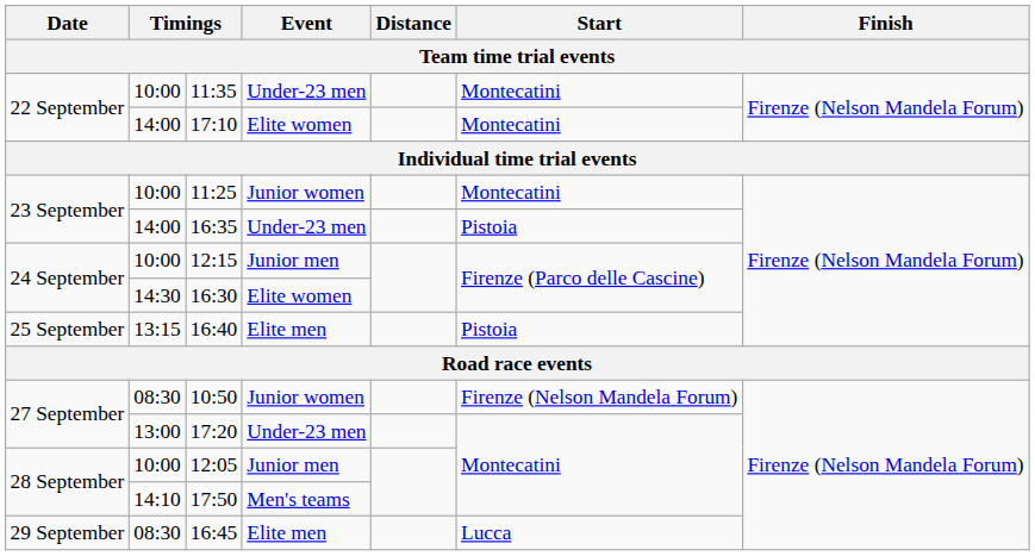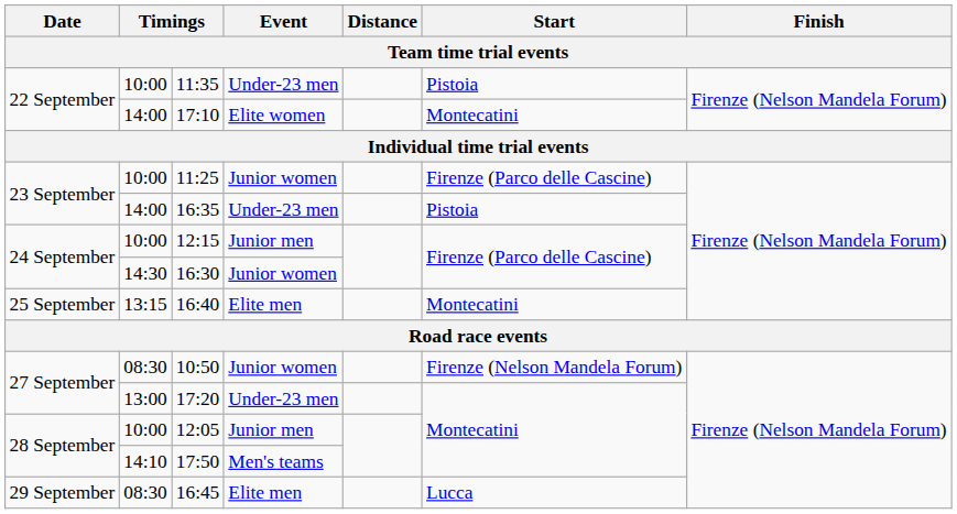11:35 | Start: Montecatini -> Pistoia
11:25 | Start: Montecatini -> Firenze (Parco delle Cascine)
16:30 | Event: Elite women -> Junior women
16:40 | Start: Pistoia -> Montecatini
